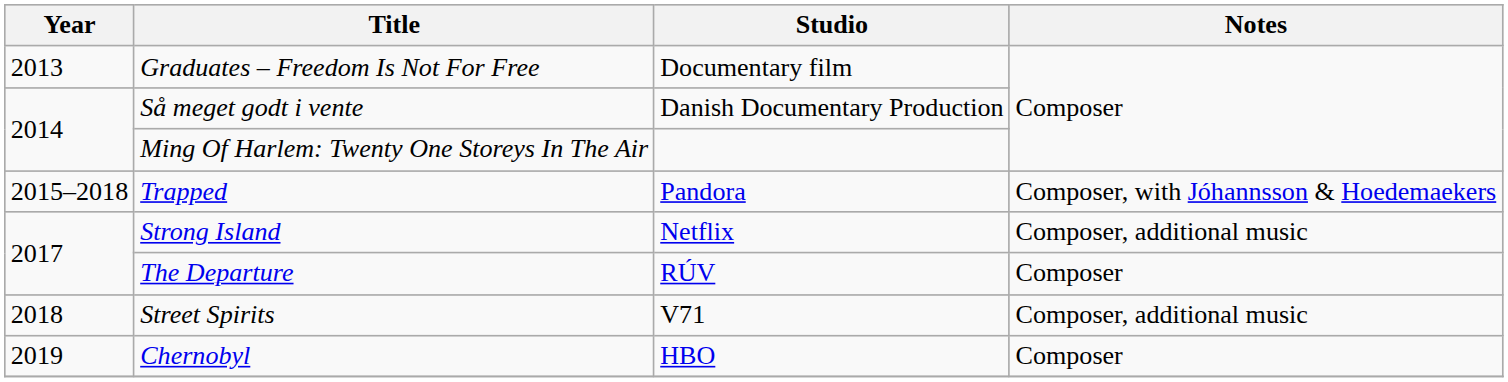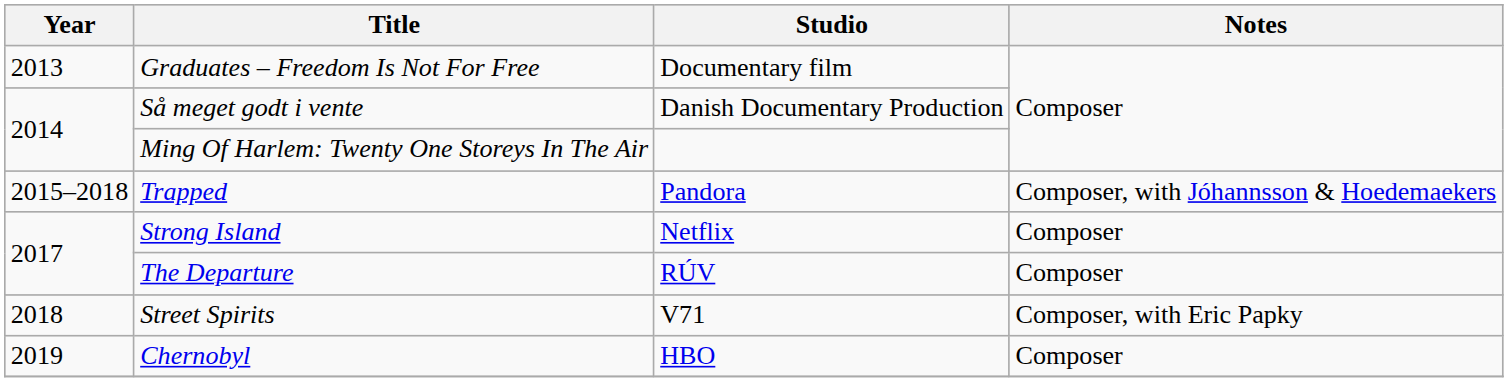Strong Island | Notes: Composer, additional music -> Composer
Street Spirits | Notes: Composer, additional music -> Composer, with Eric Papky
